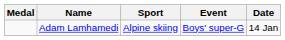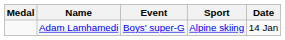columns swapped: Sport <-> Event
